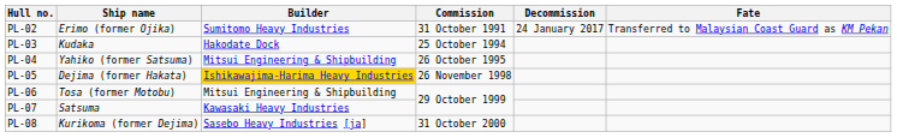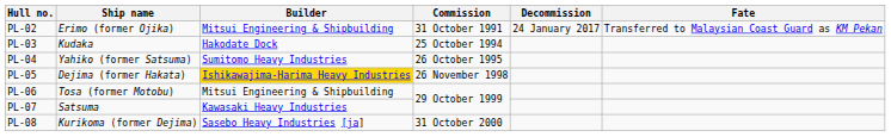PL-02 | Builder: Sumitomo Heavy Industries -> Mitsui Engineering & Shipbuilding
PL-04 | Builder: Mitsui Engineering & Shipbuilding -> Sumitomo Heavy Industries
